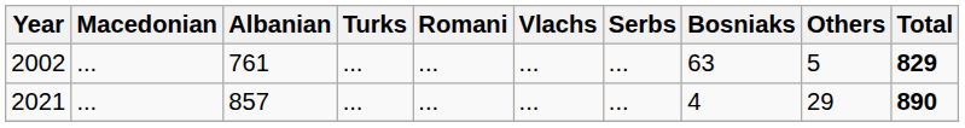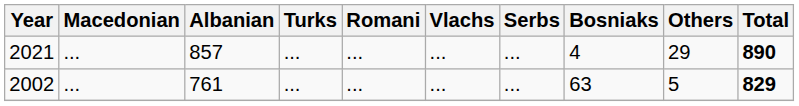rows swapped: 2002 <-> 2021
